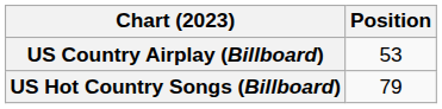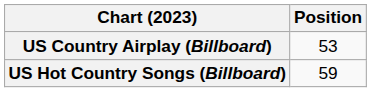US Hot Country Songs (Billboard) | Position: 79 -> 59
